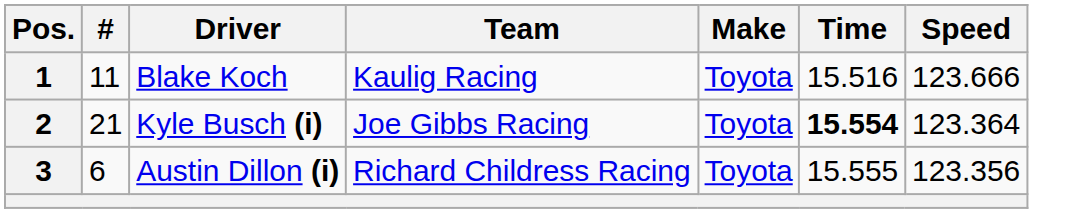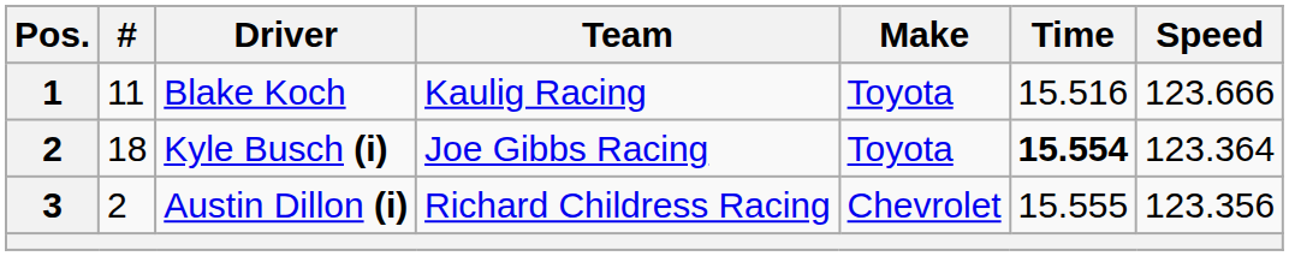Kyle Busch (i) | #: 21 -> 18
Austin Dillon (i) | #: 6 -> 2
Austin Dillon (i) | Make: Toyota -> Chevrolet
